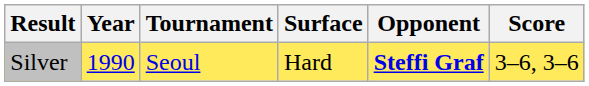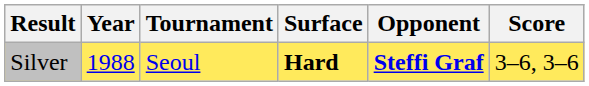Silver | Year: 1990 -> 1988
Silver | Surface: normal -> bold
